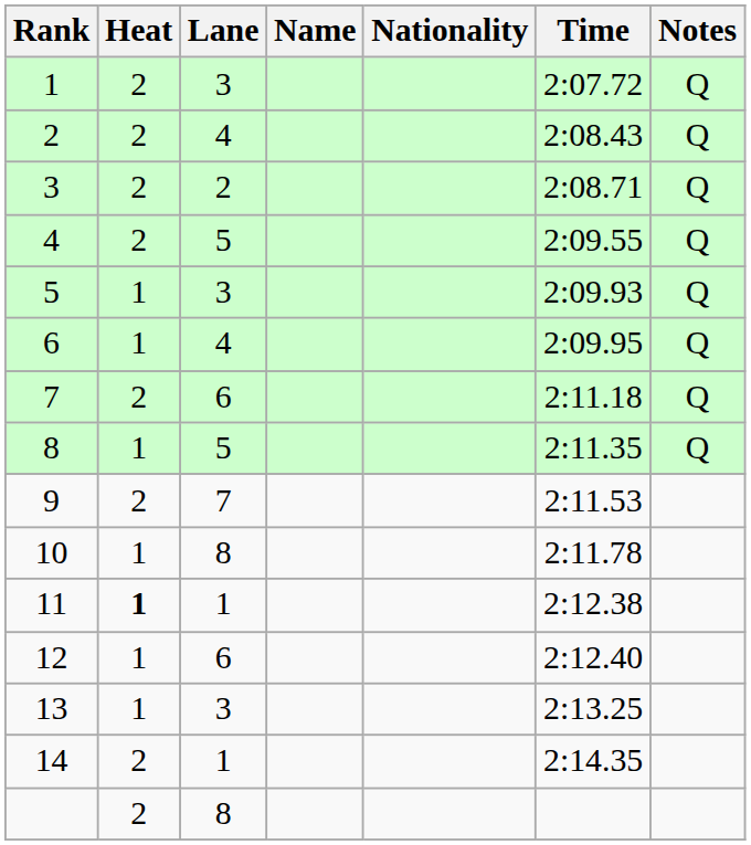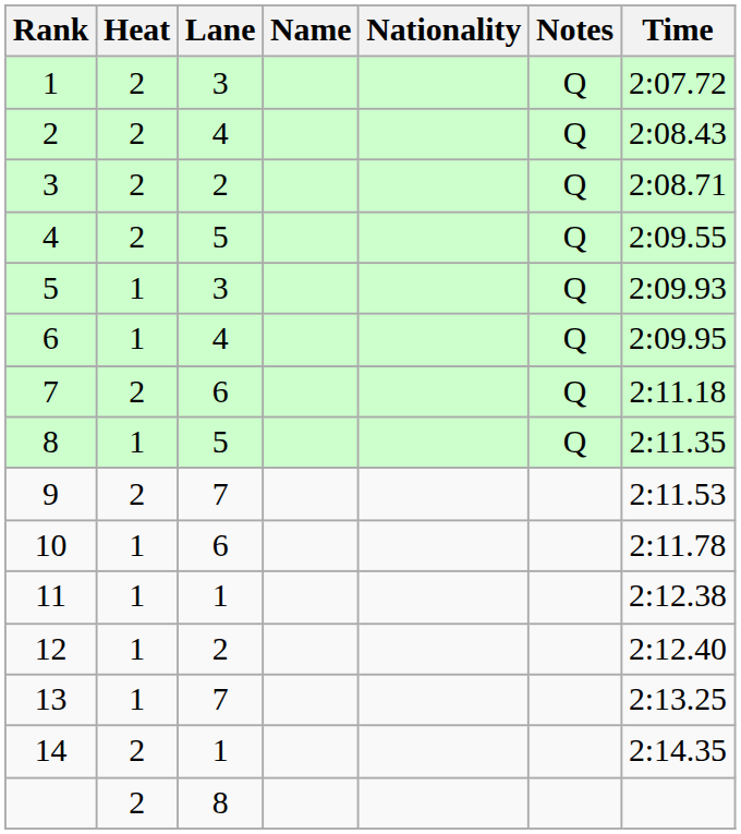columns swapped: Time <-> Notes
10 | Lane: 8 -> 6
11 | Heat: bold -> normal
12 | Lane: 6 -> 2
13 | Lane: 3 -> 7
